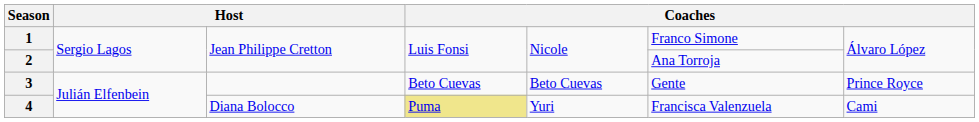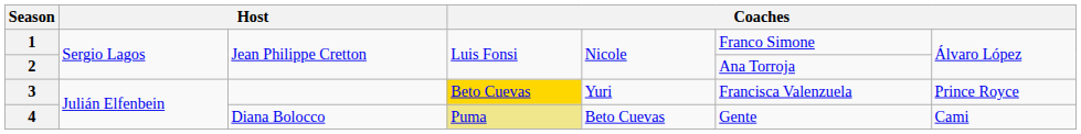3 | column 4: no background -> gold background
3 | column 5: Beto Cuevas -> Yuri
3 | column 6: Gente -> Francisca Valenzuela
4 | column 5: Yuri -> Beto Cuevas
4 | column 6: Francisca Valenzuela -> Gente
